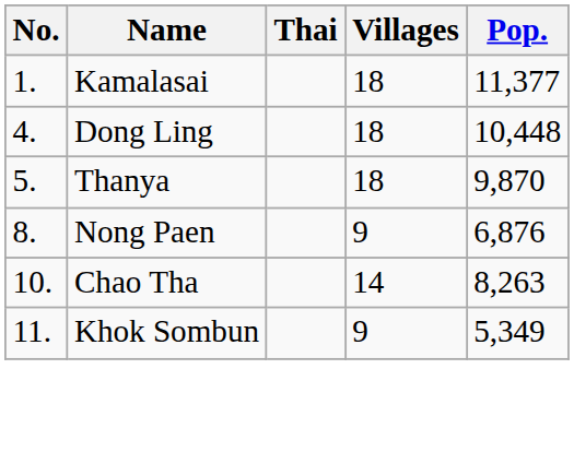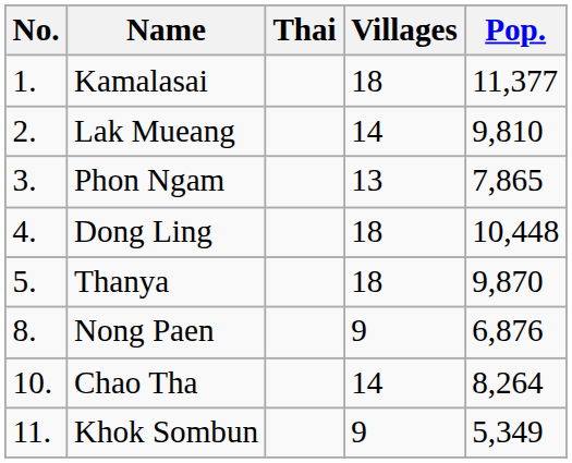+ row: 2. | Lak Mueang | 14 | 9,810
+ row: 3. | Phon Ngam | 13 | 7,865
Chao Tha | Pop.: 8,263 -> 8,264
